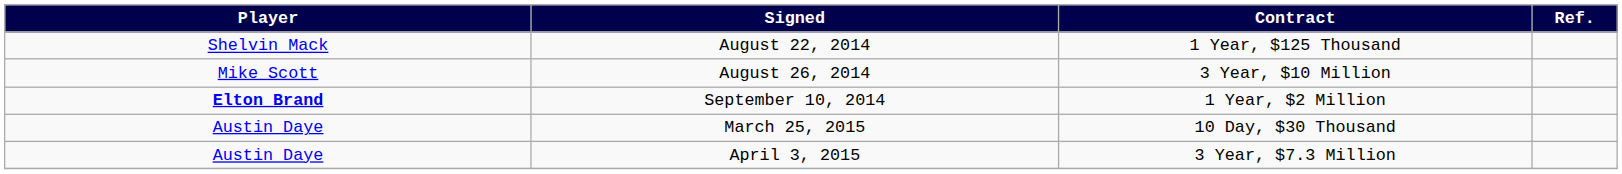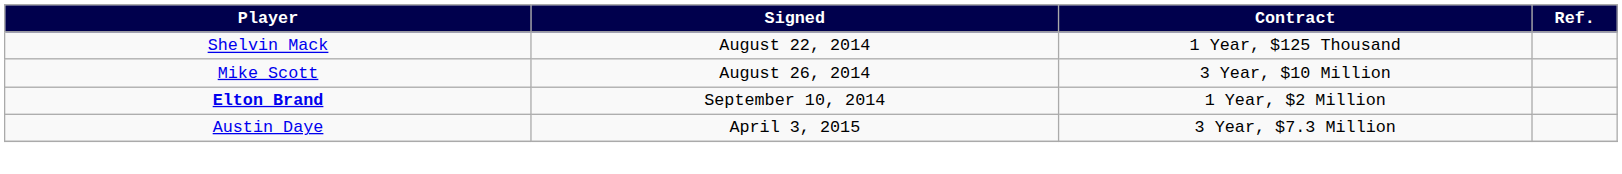- row: Austin Daye | March 25, 2015 | 10 Day, $30 Thousand
